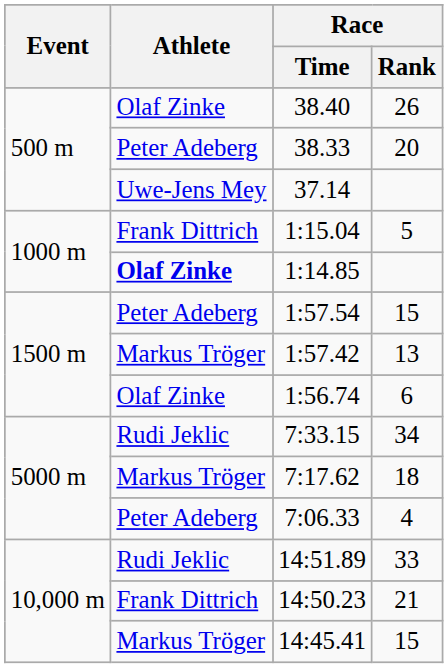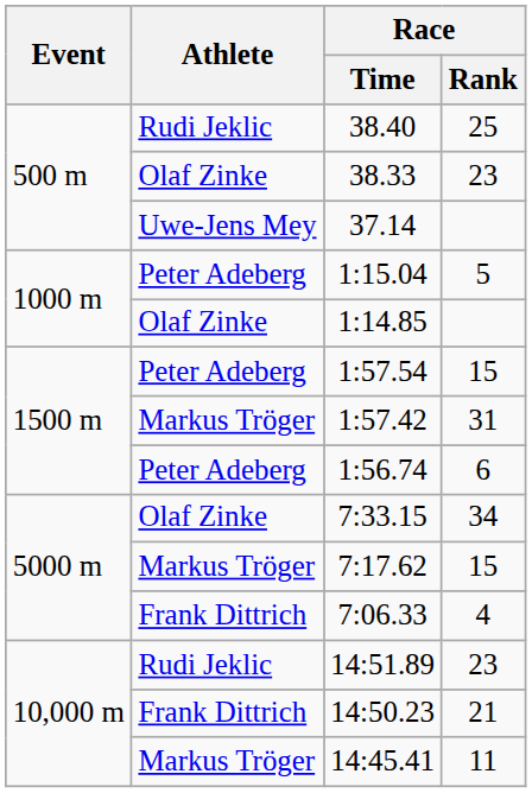38.40 | Athlete: Olaf Zinke -> Rudi Jeklic
38.40 | Race / Rank: 26 -> 25
38.33 | Athlete: Peter Adeberg -> Olaf Zinke
38.33 | Race / Rank: 20 -> 23
1:15.04 | Athlete: Frank Dittrich -> Peter Adeberg
1:14.85 | Athlete: bold -> normal
1:57.42 | Race / Rank: 13 -> 31
1:56.74 | Athlete: Olaf Zinke -> Peter Adeberg
7:33.15 | Athlete: Rudi Jeklic -> Olaf Zinke
7:17.62 | Race / Rank: 18 -> 15
7:06.33 | Athlete: Peter Adeberg -> Frank Dittrich
14:51.89 | Race / Rank: 33 -> 23
14:45.41 | Race / Rank: 15 -> 11
